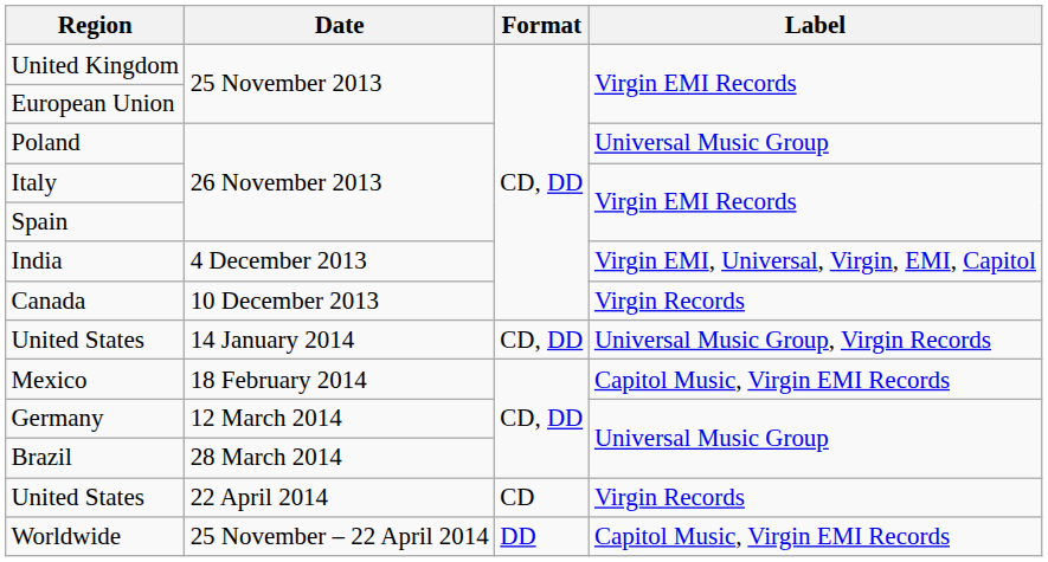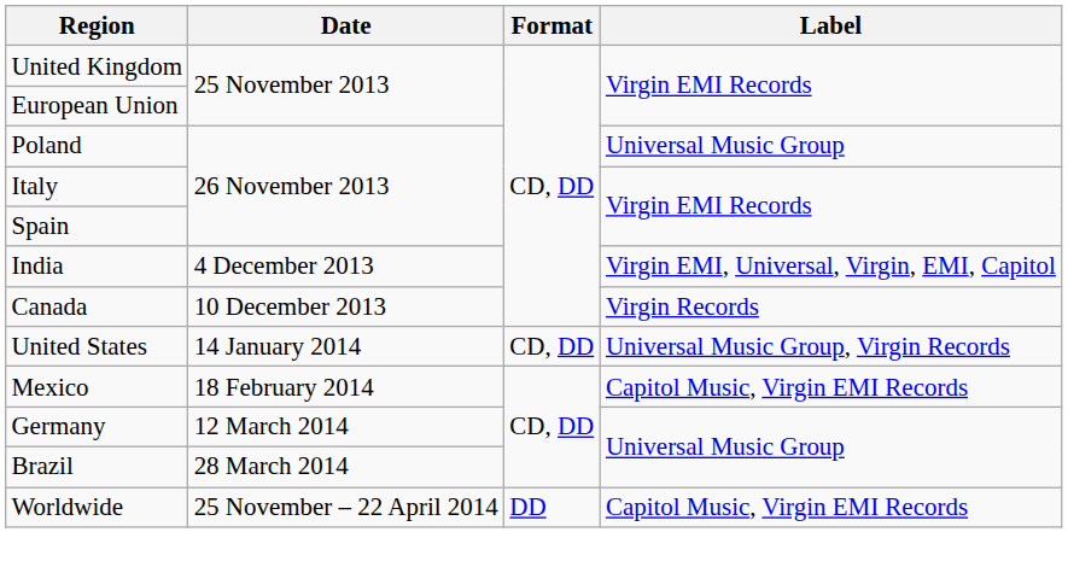- row: United States | 22 April 2014 | CD | Virgin Records
